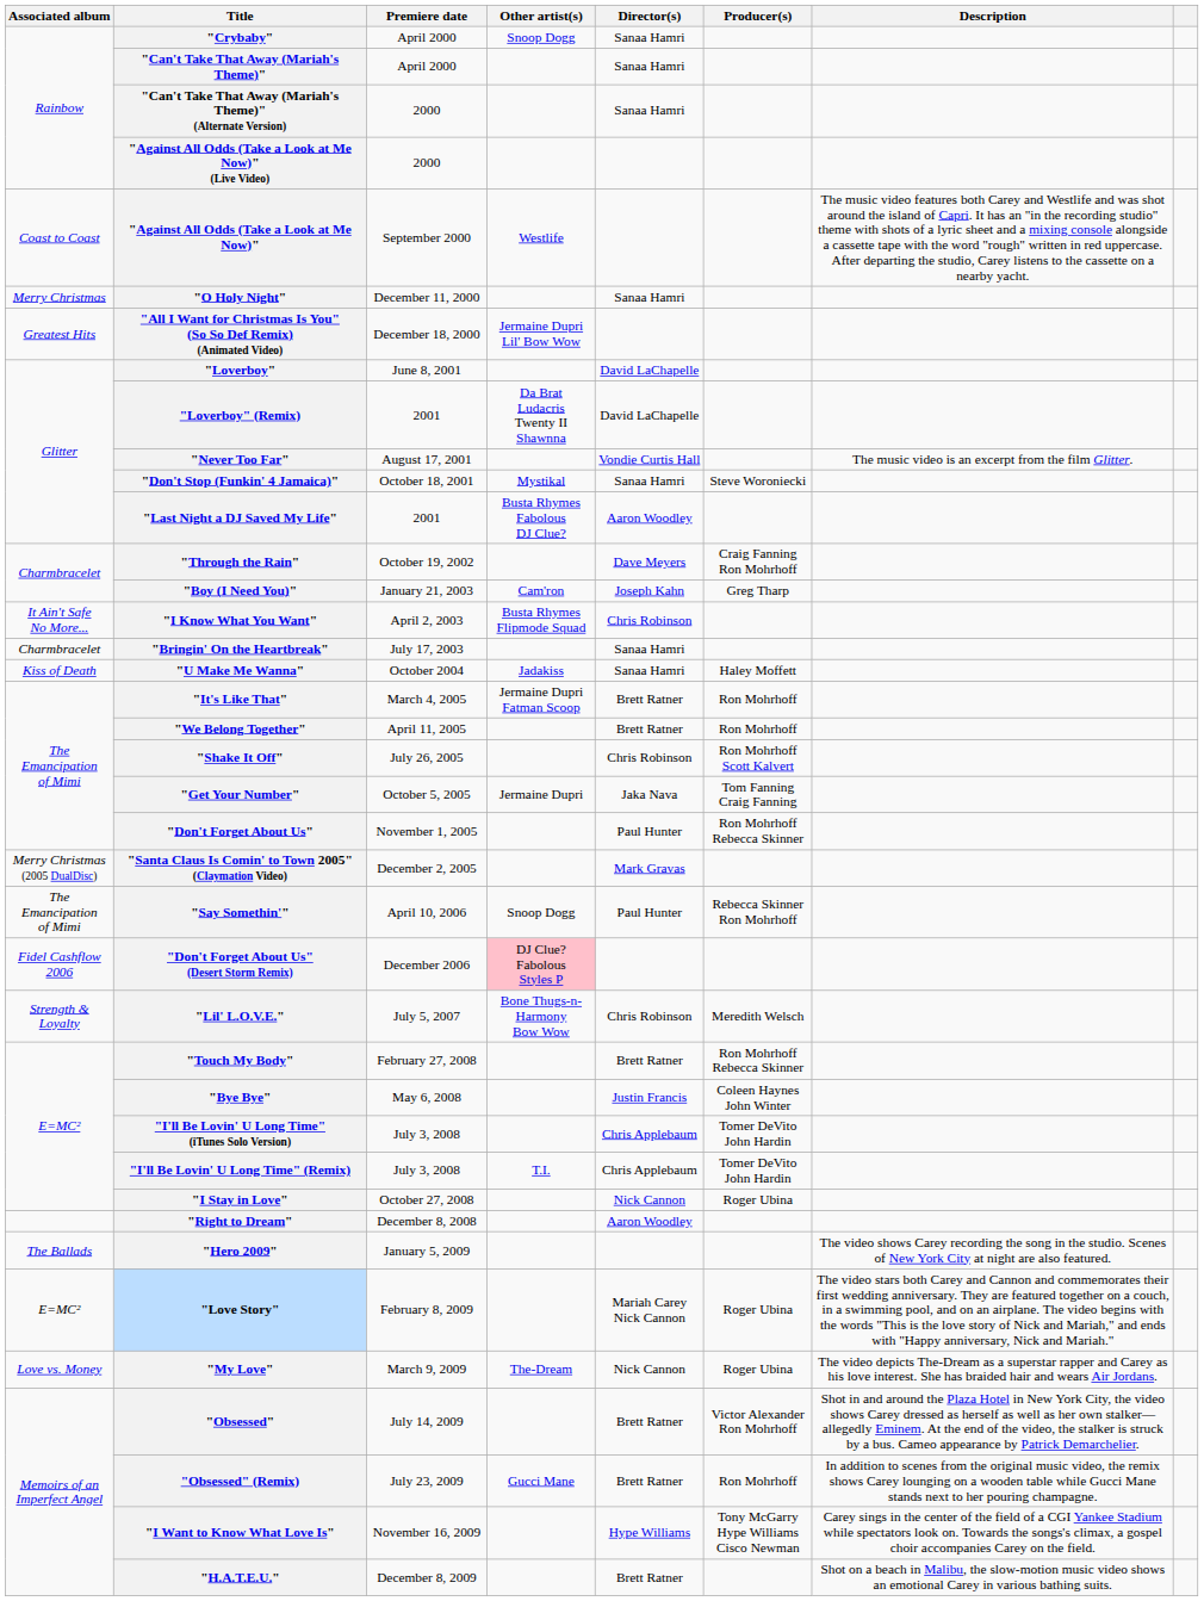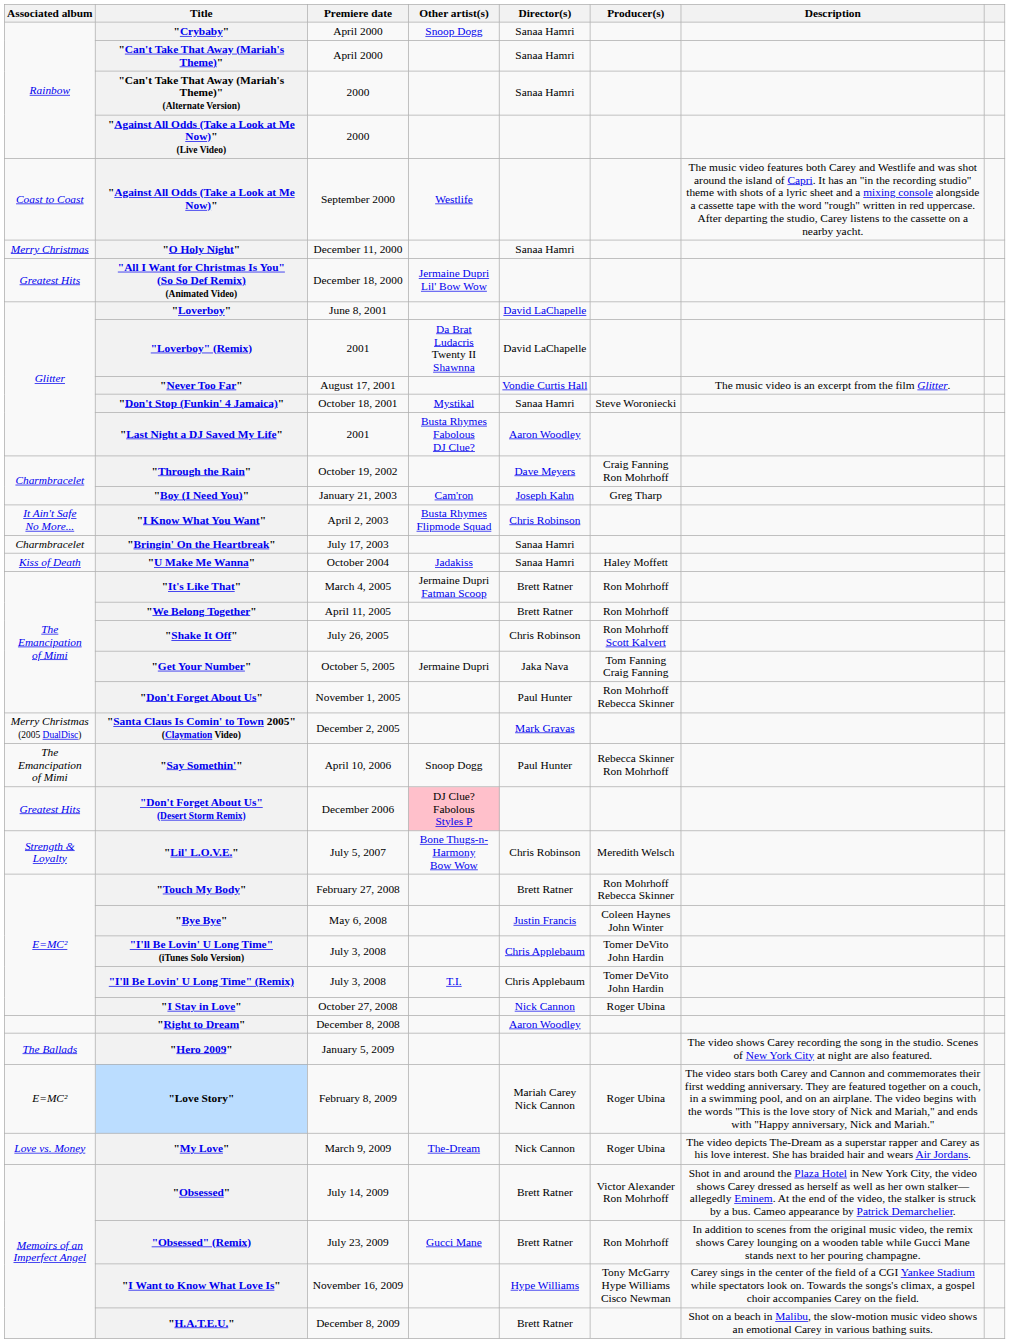"Don't Forget About Us" (Desert Storm Remix) | Associated album: Fidel Cashflow 2006 -> Greatest Hits
